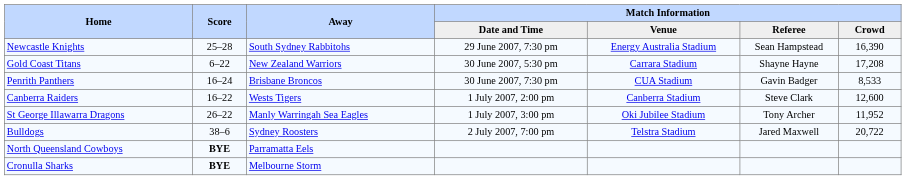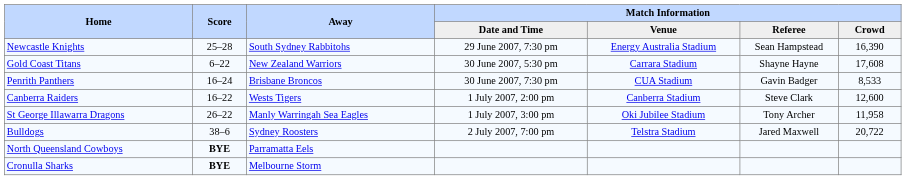Gold Coast Titans | Match Information / Crowd: 17,208 -> 17,608
St George Illawarra Dragons | Match Information / Crowd: 11,952 -> 11,958
